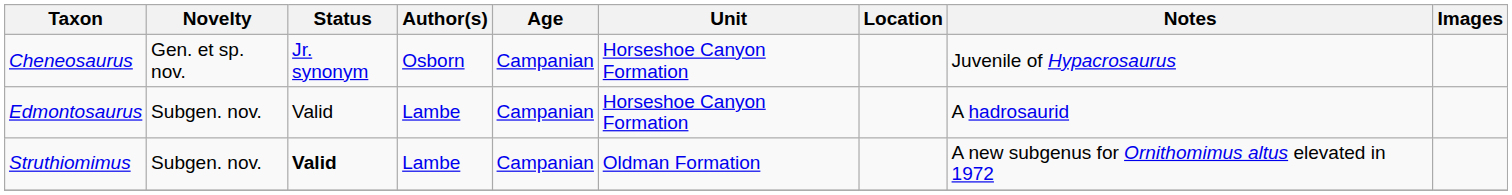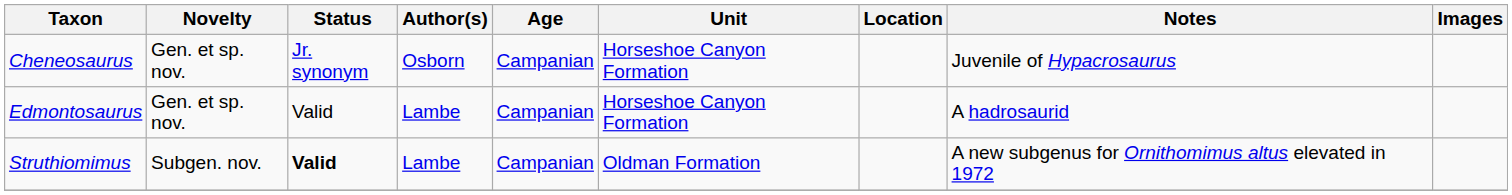Edmontosaurus | Novelty: Subgen. nov. -> Gen. et sp. nov.
